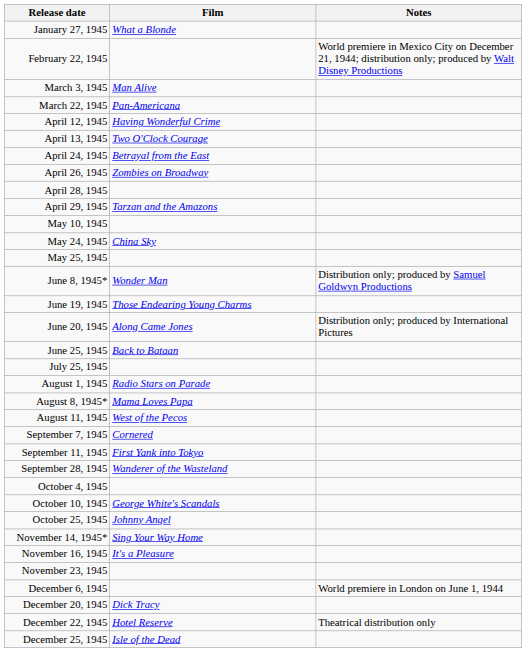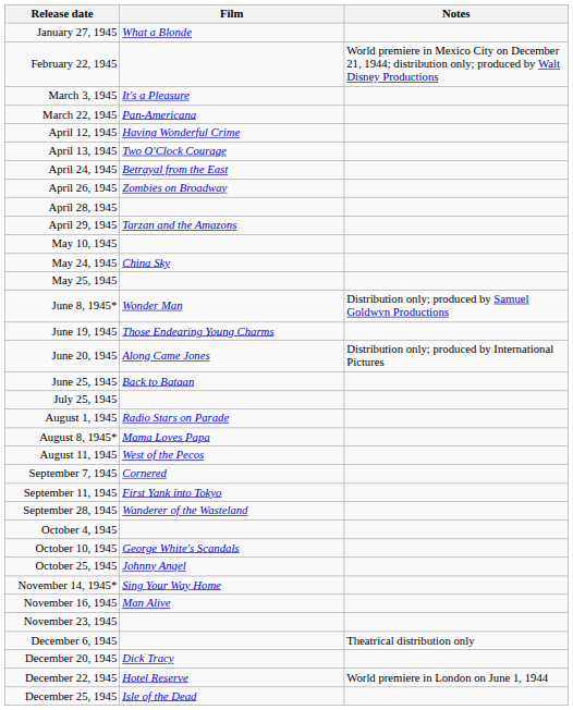March 3, 1945 | Film: Man Alive -> It's a Pleasure
November 16, 1945 | Film: It's a Pleasure -> Man Alive
December 6, 1945 | Notes: World premiere in London on June 1, 1944 -> Theatrical distribution only
December 22, 1945 | Notes: Theatrical distribution only -> World premiere in London on June 1, 1944
